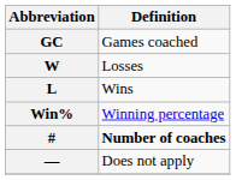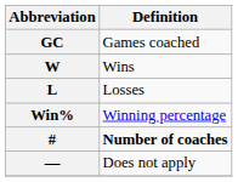W | Definition: Losses -> Wins
L | Definition: Wins -> Losses
